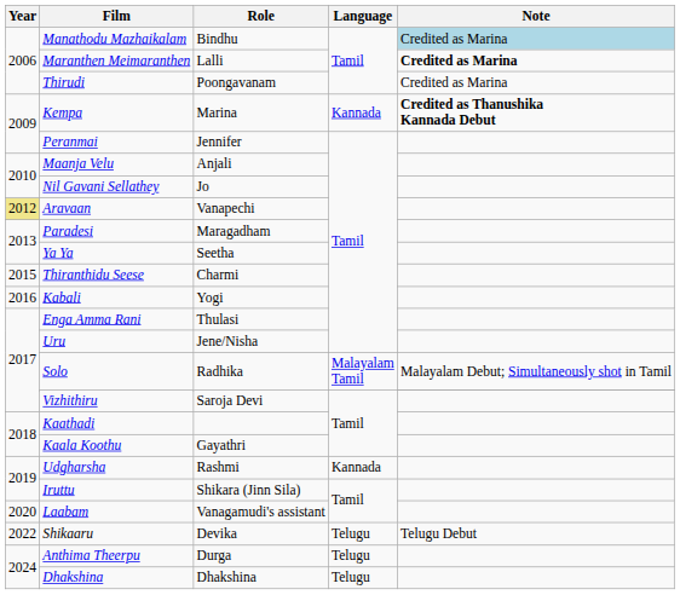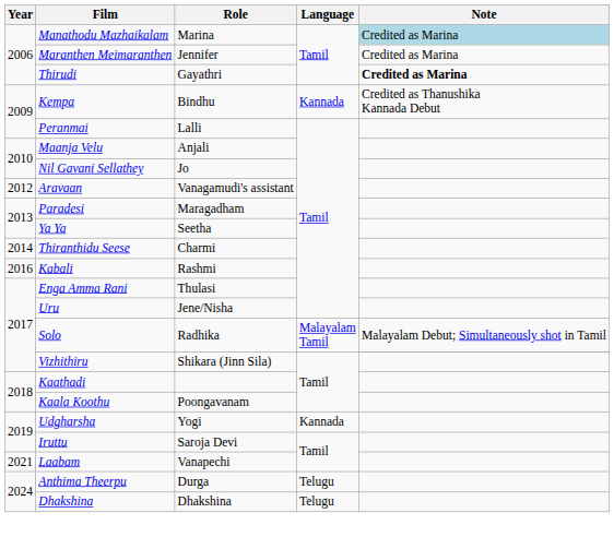Manathodu Mazhaikalam | Role: Bindhu -> Marina
Maranthen Meimaranthen | Role: Lalli -> Jennifer
Maranthen Meimaranthen | Note: bold -> normal
Thirudi | Role: Poongavanam -> Gayathri
Thirudi | Note: normal -> bold
Kempa | Role: Marina -> Bindhu
Kempa | Note: bold -> normal
Peranmai | Role: Jennifer -> Lalli
Aravaan | Year: khaki background -> no background
Aravaan | Role: Vanapechi -> Vanagamudi's assistant
Thiranthidu Seese | Year: 2015 -> 2014
Kabali | Role: Yogi -> Rashmi
Vizhithiru | Role: Saroja Devi -> Shikara (Jinn Sila)
Kaala Koothu | Role: Gayathri -> Poongavanam
Udgharsha | Role: Rashmi -> Yogi
Iruttu | Role: Shikara (Jinn Sila) -> Saroja Devi
Laabam | Year: 2020 -> 2021
Laabam | Role: Vanagamudi's assistant -> Vanapechi
- row: 2022 | Shikaaru | Devika | Telugu | Telugu Debut
